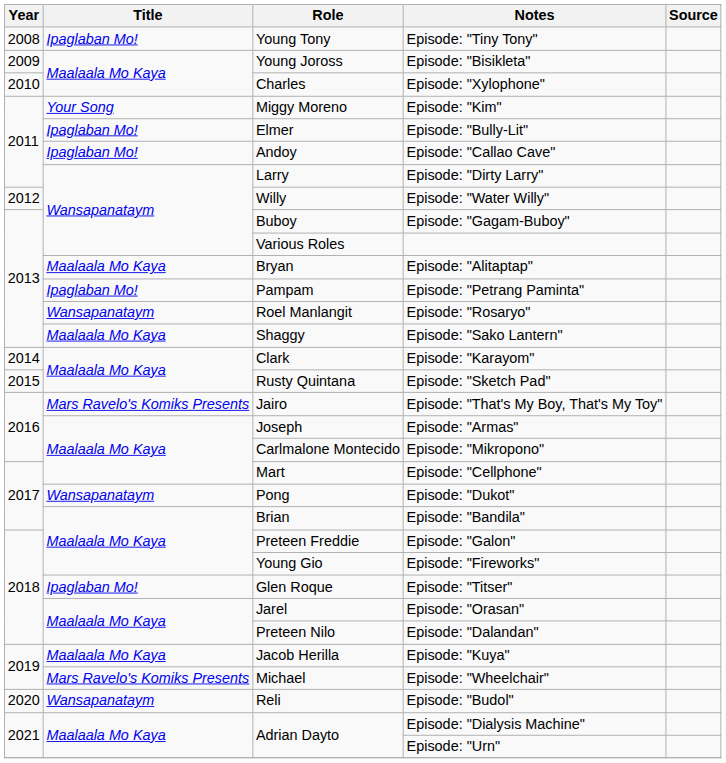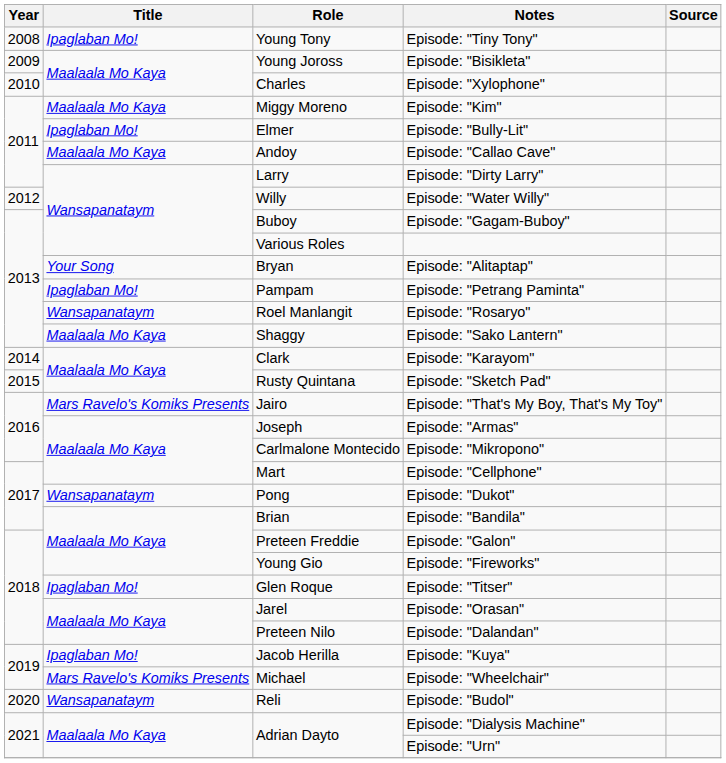Episode: "Kim" | Title: Your Song -> Maalaala Mo Kaya
Episode: "Callao Cave" | Title: Ipaglaban Mo! -> Maalaala Mo Kaya
Episode: "Alitaptap" | Title: Maalaala Mo Kaya -> Your Song
Episode: "Kuya" | Title: Maalaala Mo Kaya -> Ipaglaban Mo!
